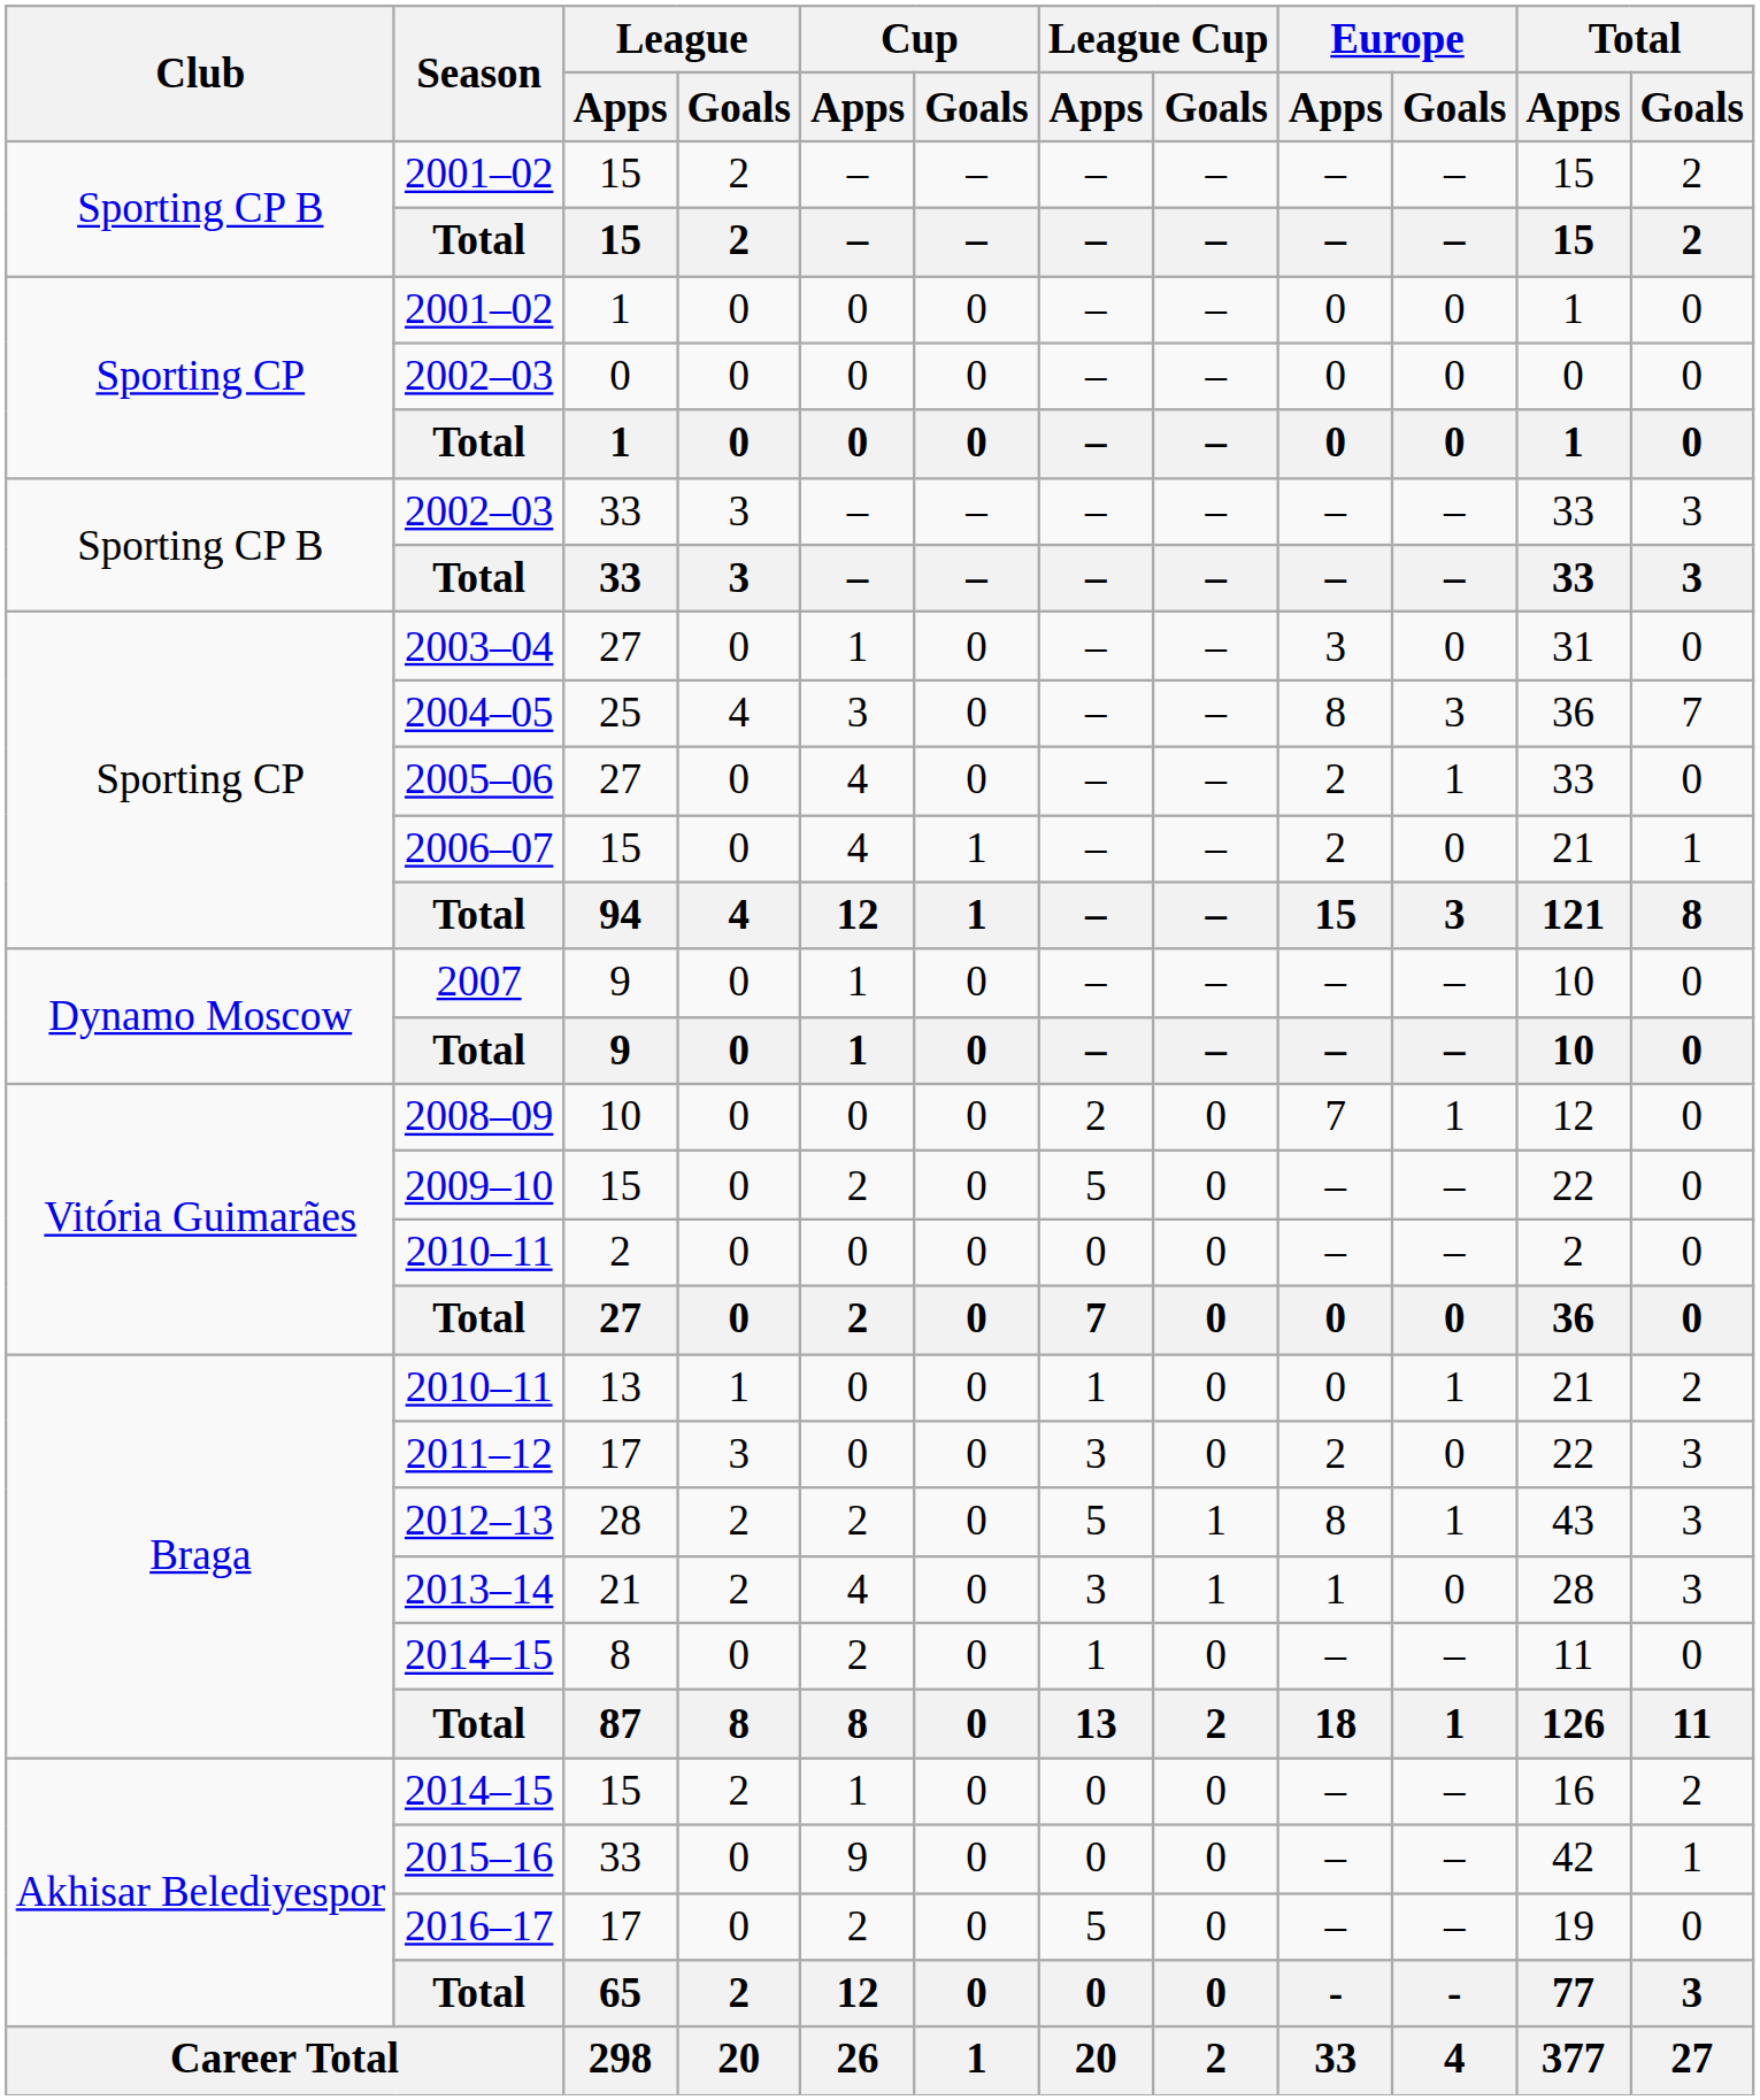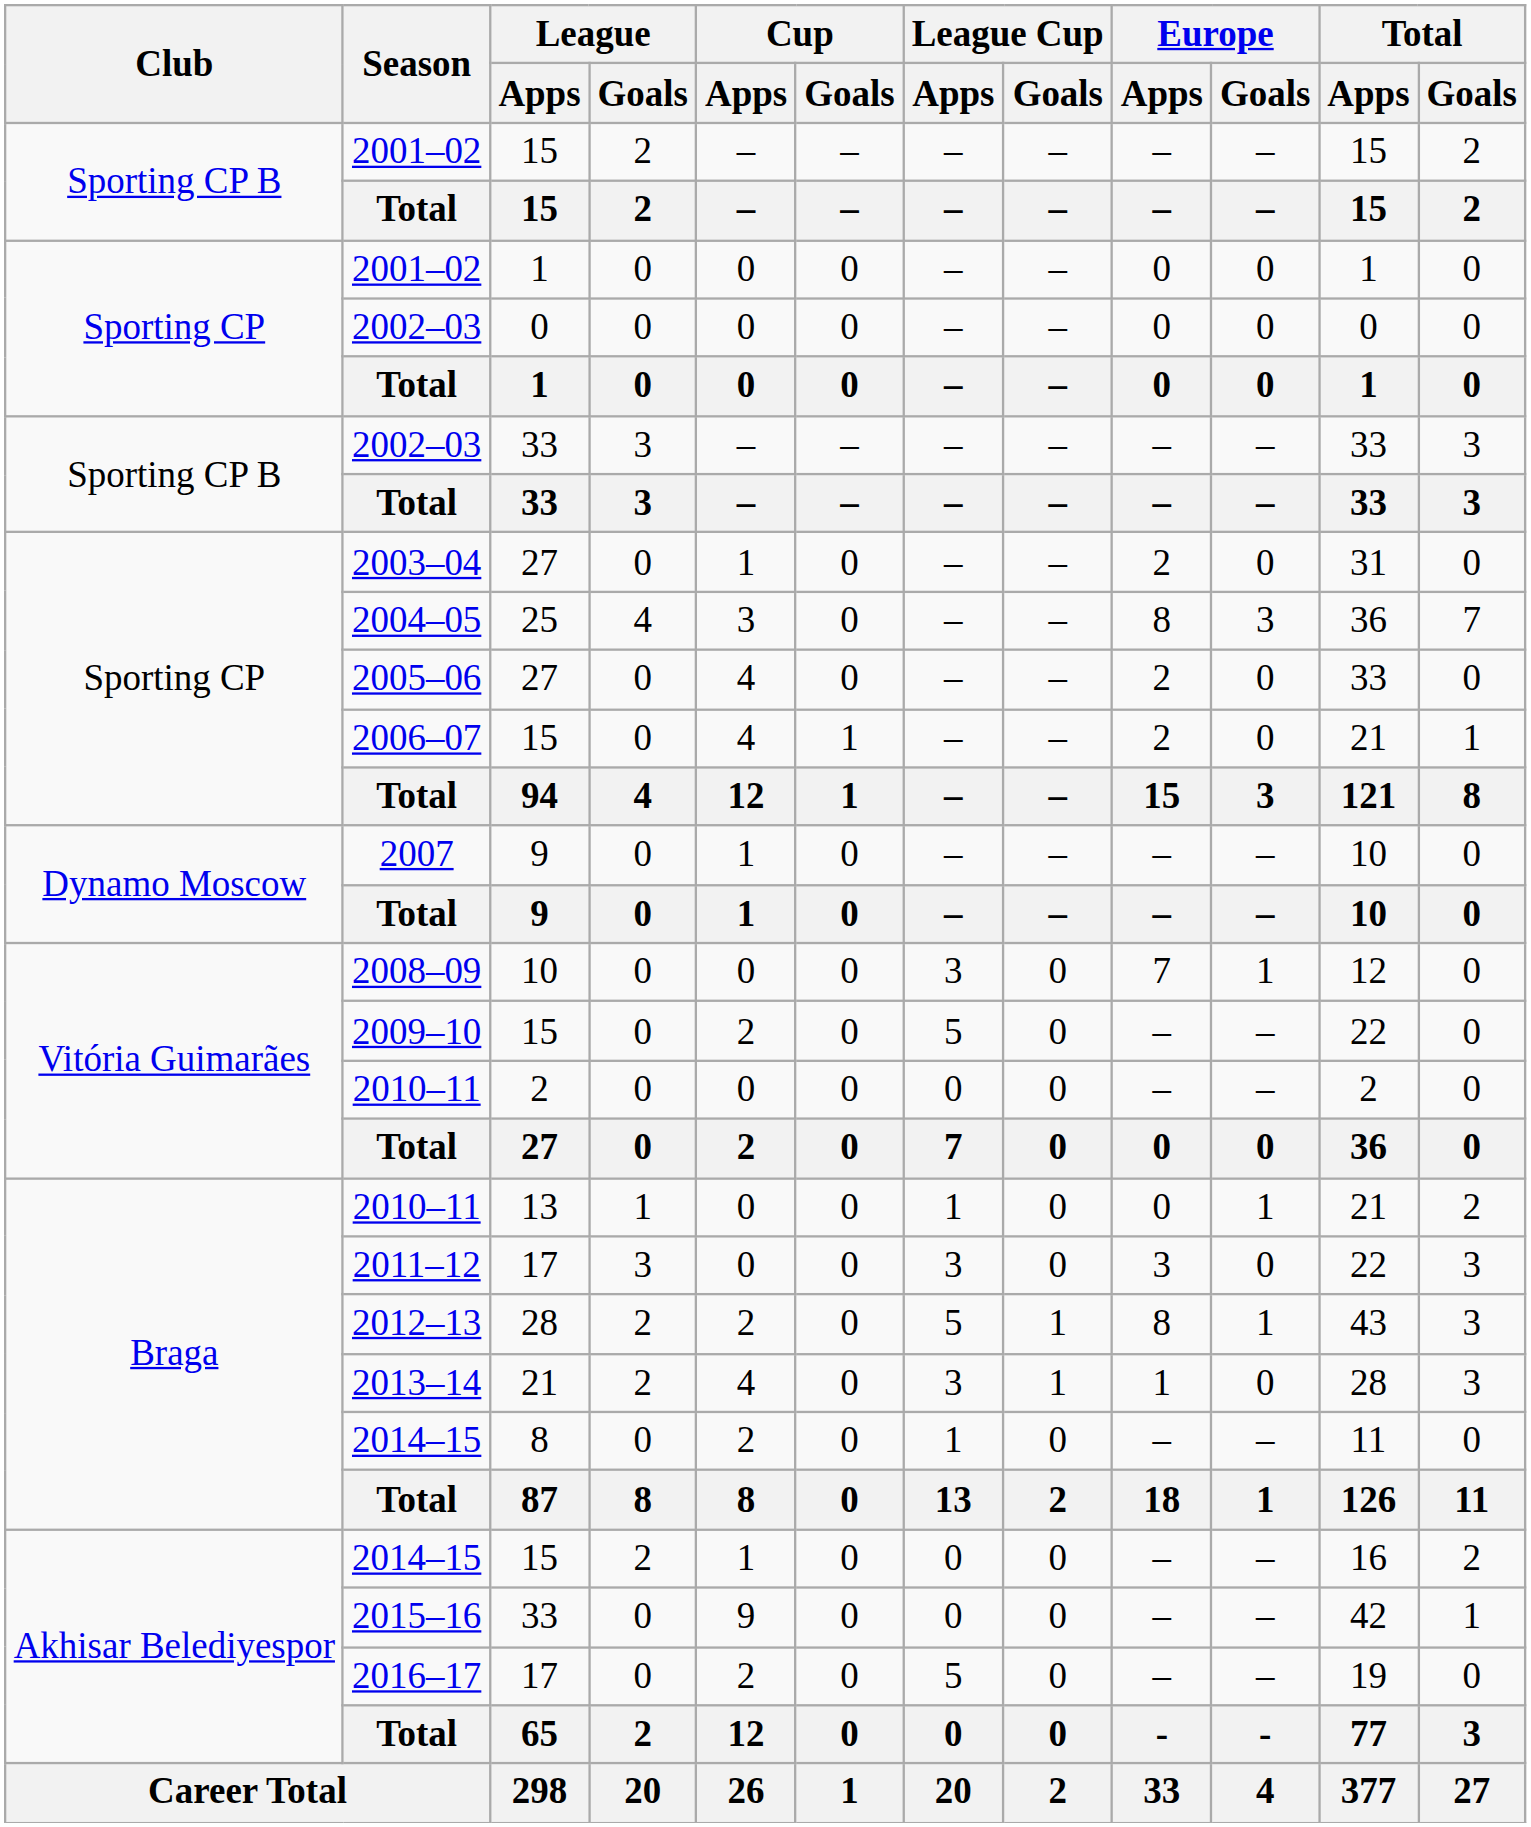2003–04 | Europe / Apps: 3 -> 2
2005–06 | Europe / Goals: 1 -> 0
2008–09 | League Cup / Apps: 2 -> 3
2011–12 | Europe / Apps: 2 -> 3
